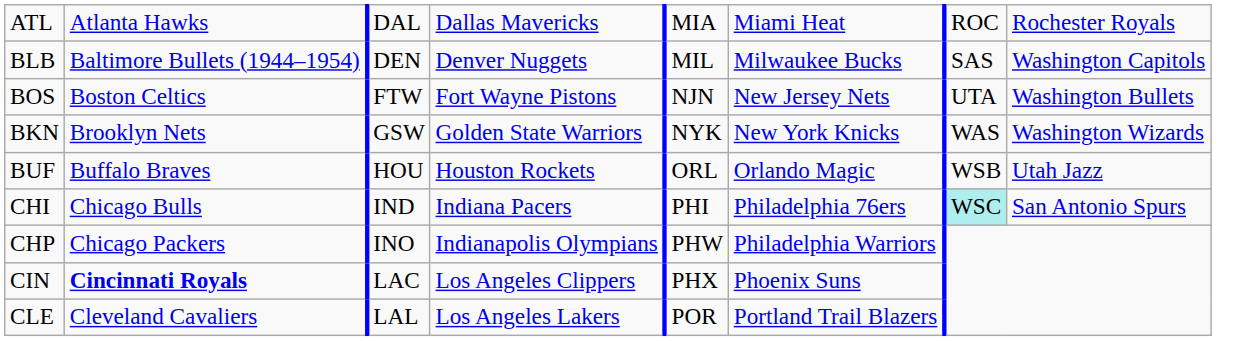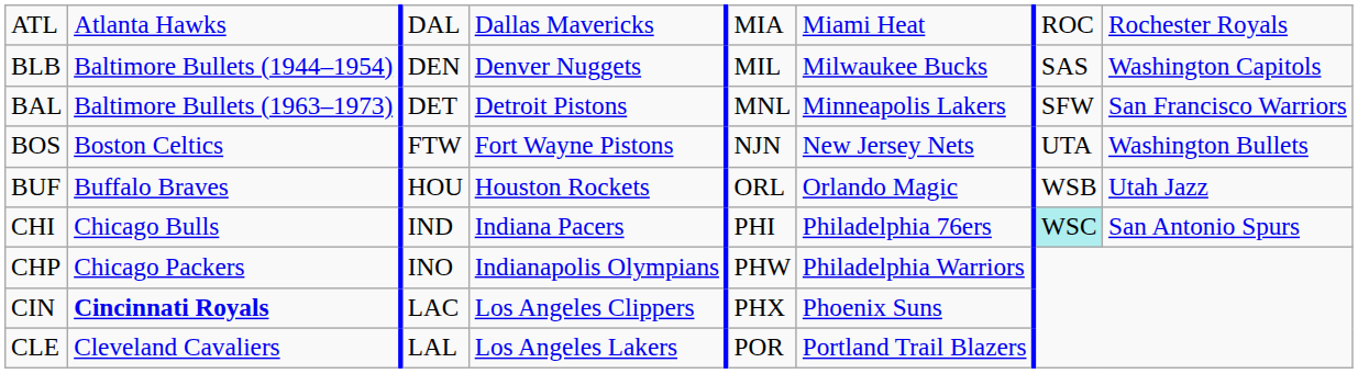+ row: BAL | Baltimore Bullets (1963–1973) | DET | Detroit Pistons | MNL | Minneapolis Lakers | SFW | San Francisco Warriors
- row: BKN | Brooklyn Nets | GSW | Golden State Warriors | NYK | New York Knicks | WAS | Washington Wizards
